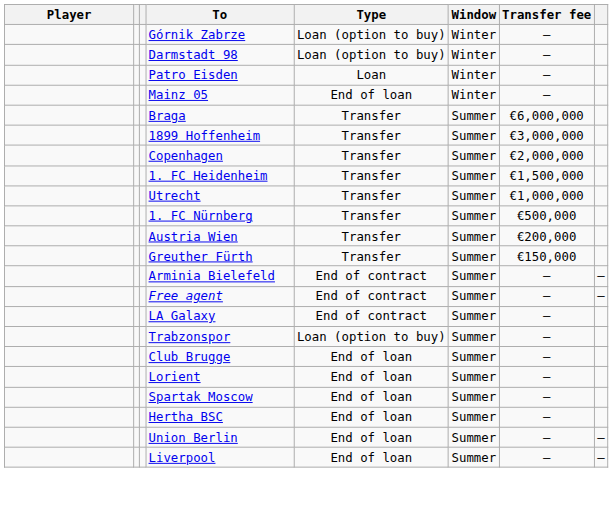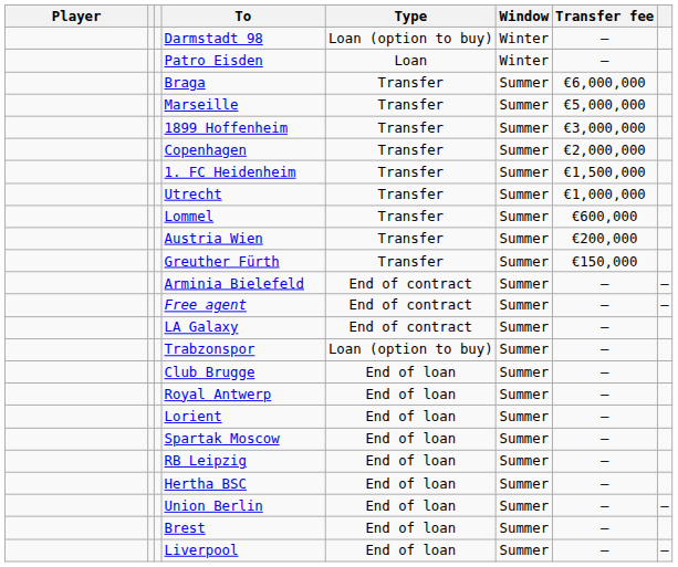- row: Górnik Zabrze | Loan (option to buy) | Winter | —
- row: Mainz 05 | End of loan | Winter | —
+ row: Marseille | Transfer | Summer | €5,000,000
+ row: Lommel | Transfer | Summer | €600,000
- row: 1. FC Nürnberg | Transfer | Summer | €500,000
+ row: Royal Antwerp | End of loan | Summer | —
+ row: RB Leipzig | End of loan | Summer | —
+ row: Brest | End of loan | Summer | —
